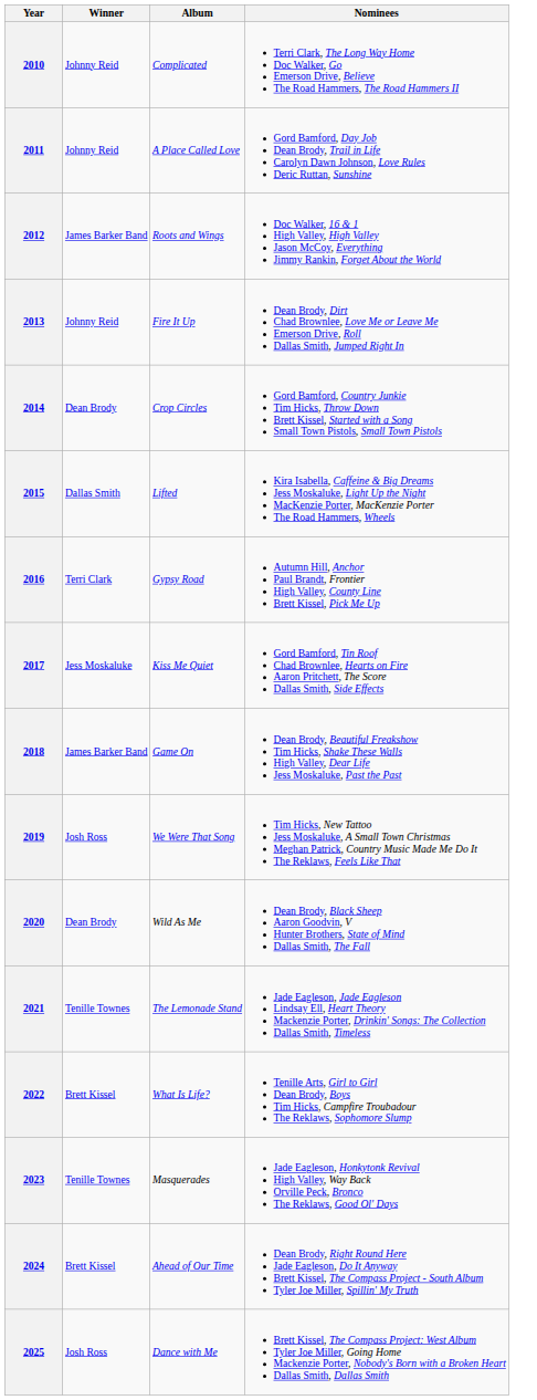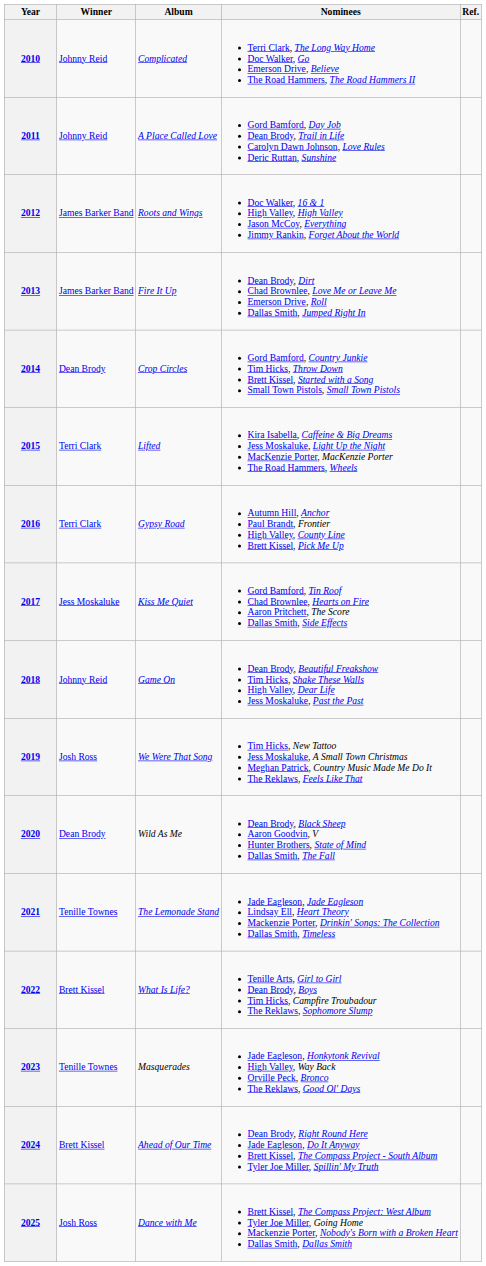+ column: Ref.
2013 | Winner: Johnny Reid -> James Barker Band
2015 | Winner: Dallas Smith -> Terri Clark
2018 | Winner: James Barker Band -> Johnny Reid
